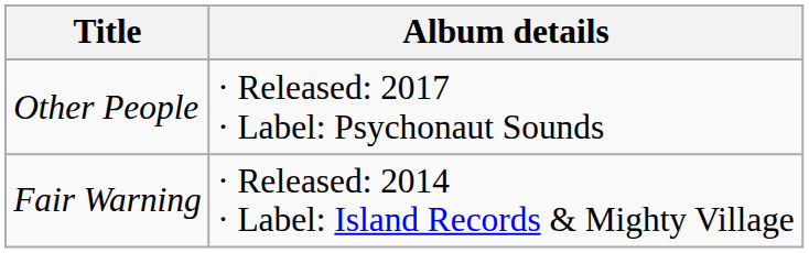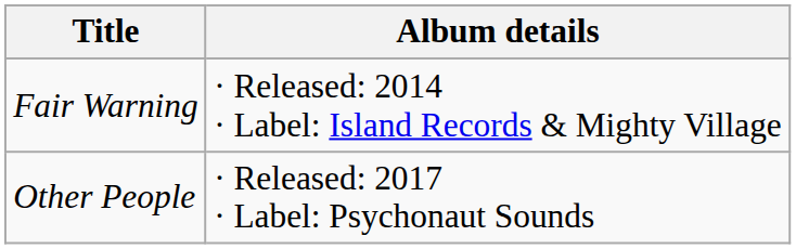rows swapped: Fair Warning <-> Other People
